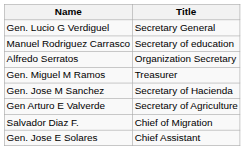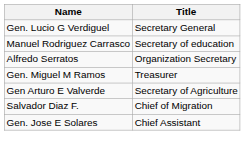- row: Gen. Jose M Sanchez | Secretary of Hacienda
